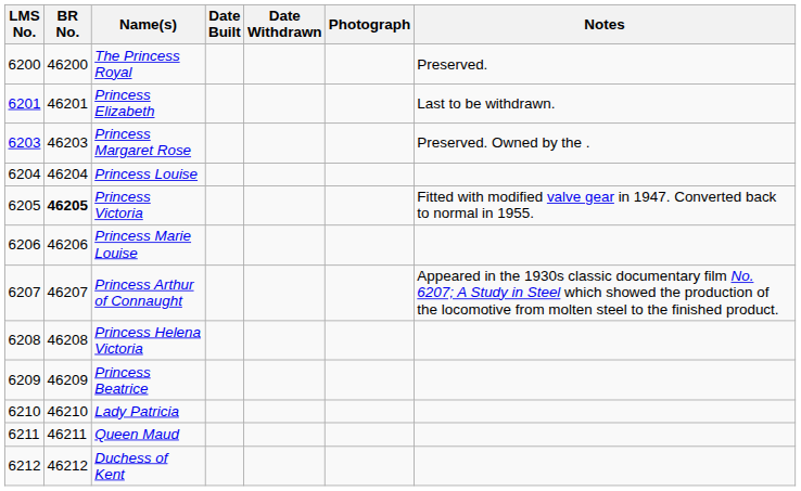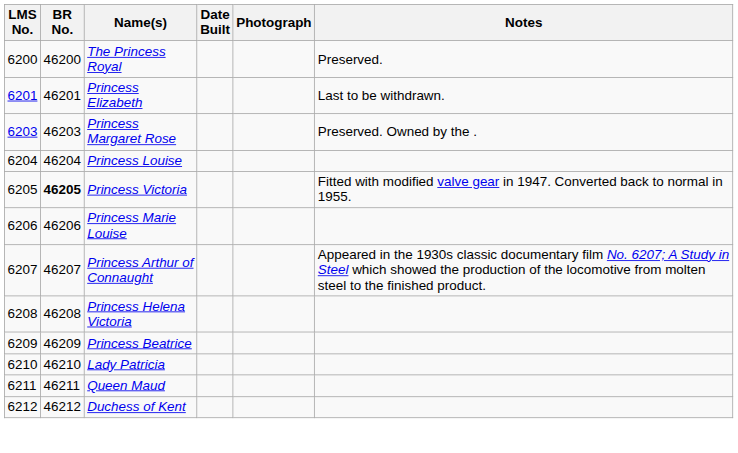- column: Date Withdrawn
